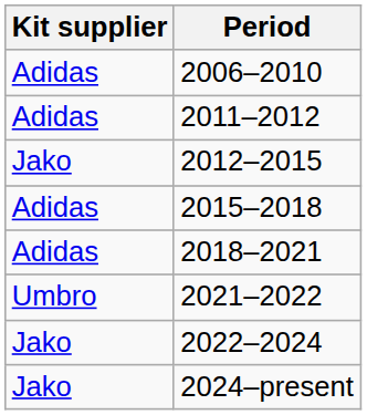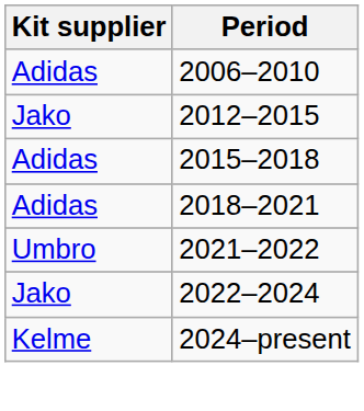- row: Adidas | 2011–2012
2024–present | Kit supplier: Jako -> Kelme
